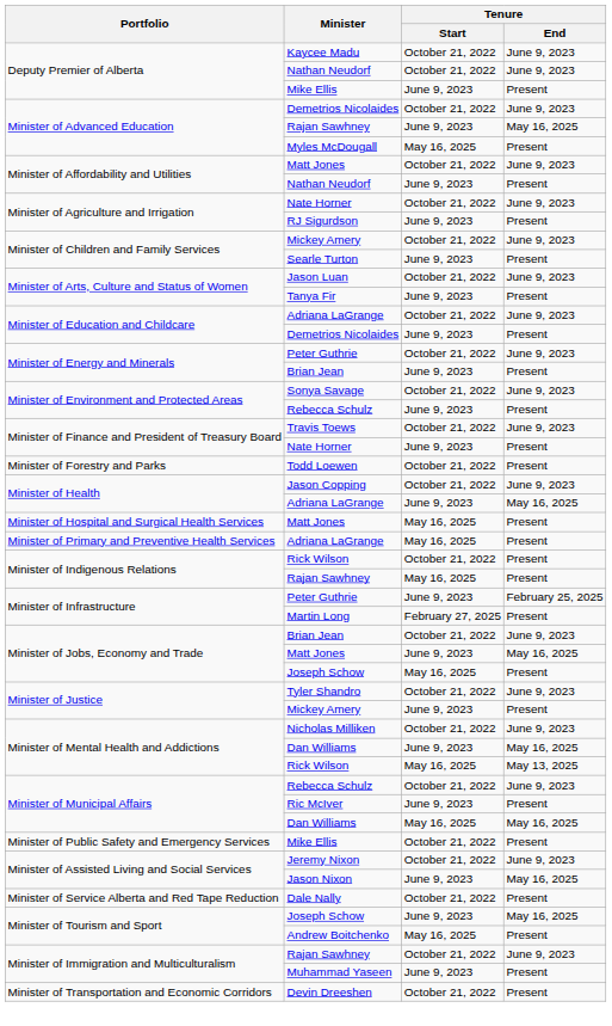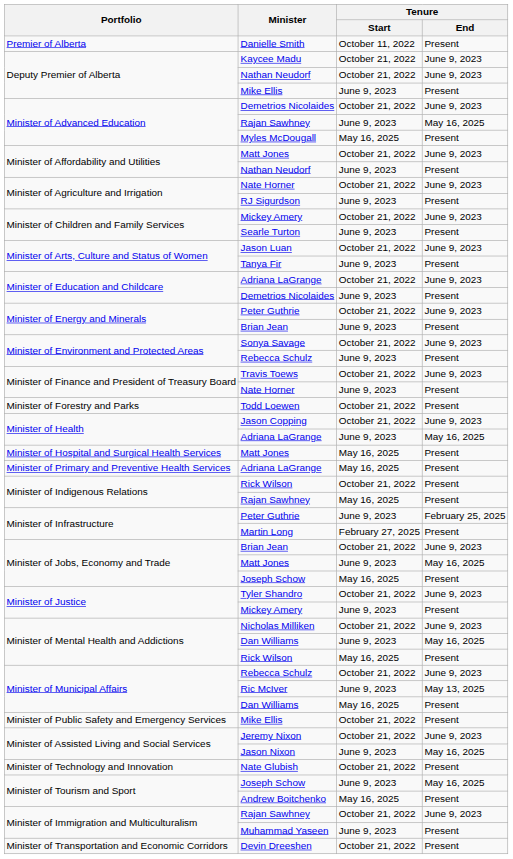+ row: Premier of Alberta | Danielle Smith | October 11, 2022 | Present
Minister of Mental Health and Addictions / Rick Wilson | Tenure / End: May 13, 2025 -> Present
Ric McIver | Tenure / End: Present -> May 13, 2025
Minister of Municipal Affairs / Dan Williams | Tenure / End: May 16, 2025 -> Present
- row: Minister of Service Alberta and Red Tape Reduction | Dale Nally | October 21, 2022 | Present
+ row: Minister of Technology and Innovation | Nate Glubish | October 21, 2022 | Present
